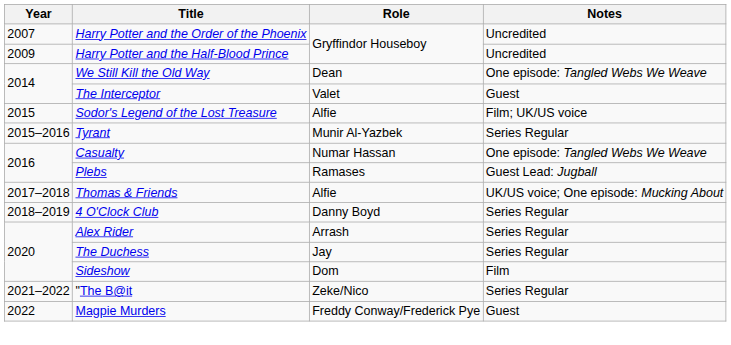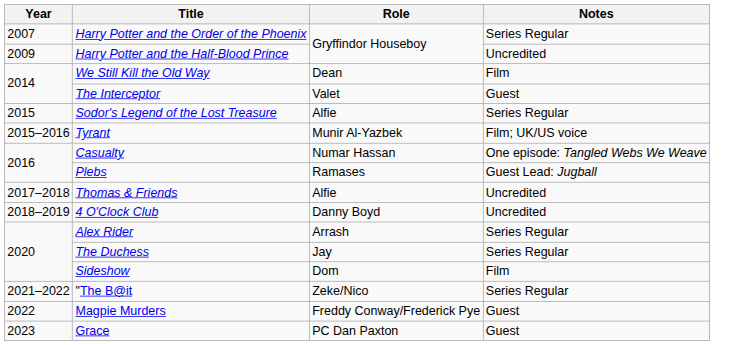Harry Potter and the Order of the Phoenix | Notes: Uncredited -> Series Regular
We Still Kill the Old Way | Notes: One episode: Tangled Webs We Weave -> Film
Sodor's Legend of the Lost Treasure | Notes: Film; UK/US voice -> Series Regular
Tyrant | Notes: Series Regular -> Film; UK/US voice
Thomas & Friends | Notes: UK/US voice; One episode: Mucking About -> Uncredited
4 O'Clock Club | Notes: Series Regular -> Uncredited
+ row: 2023 | Grace | PC Dan Paxton | Guest
